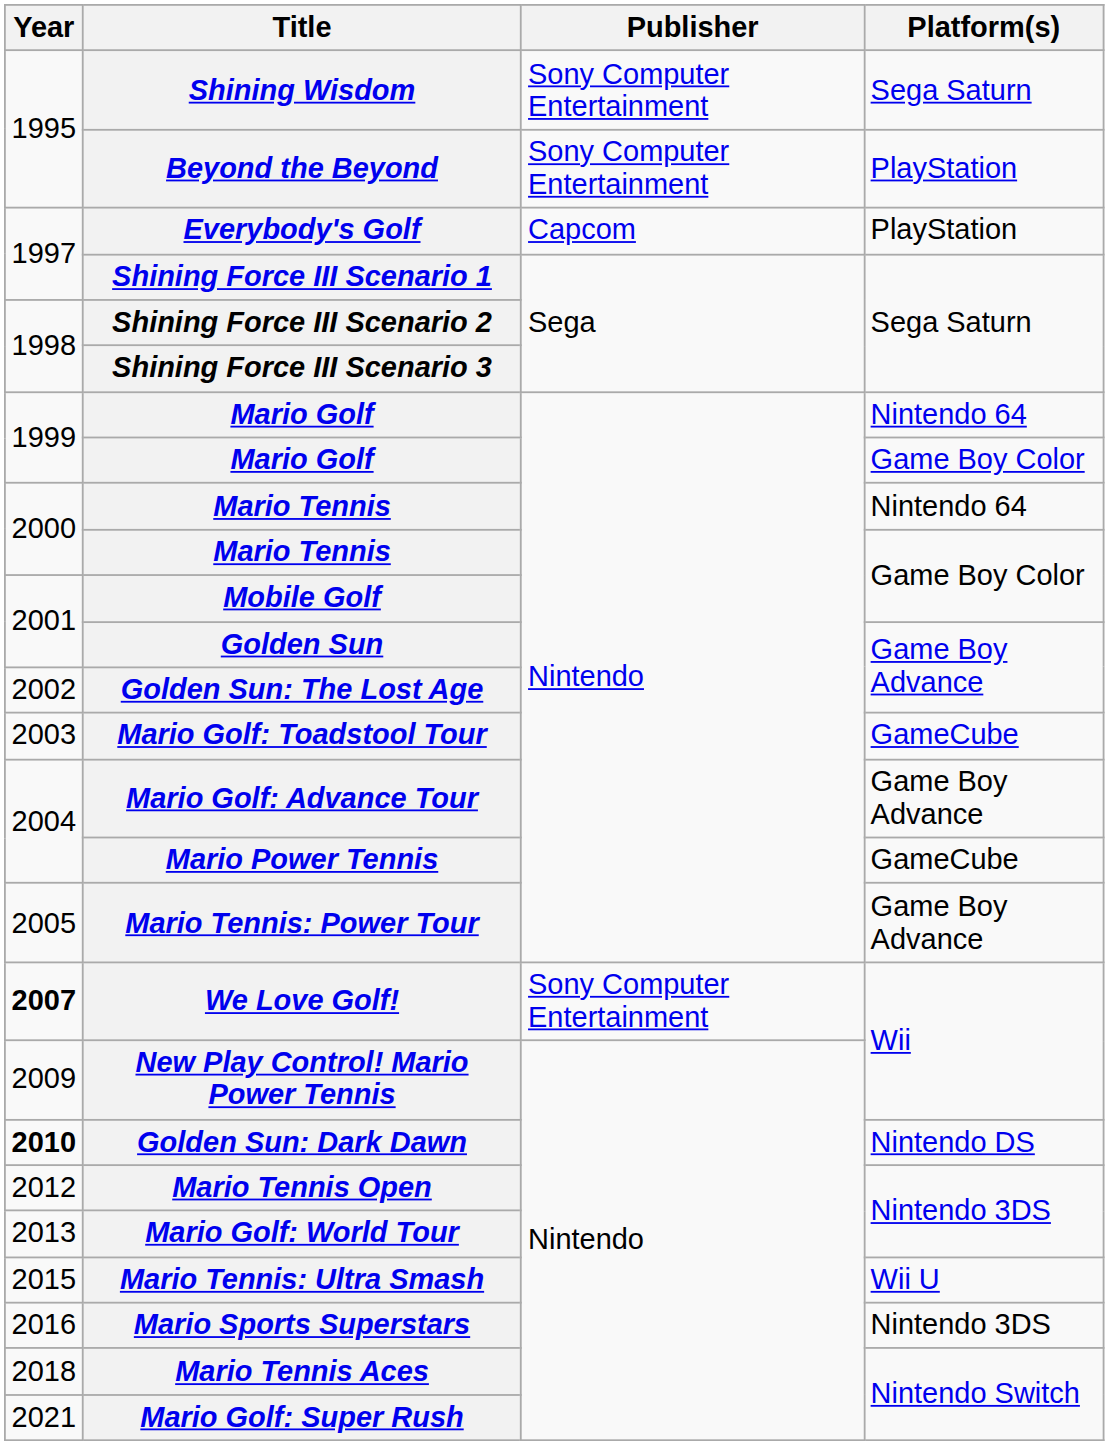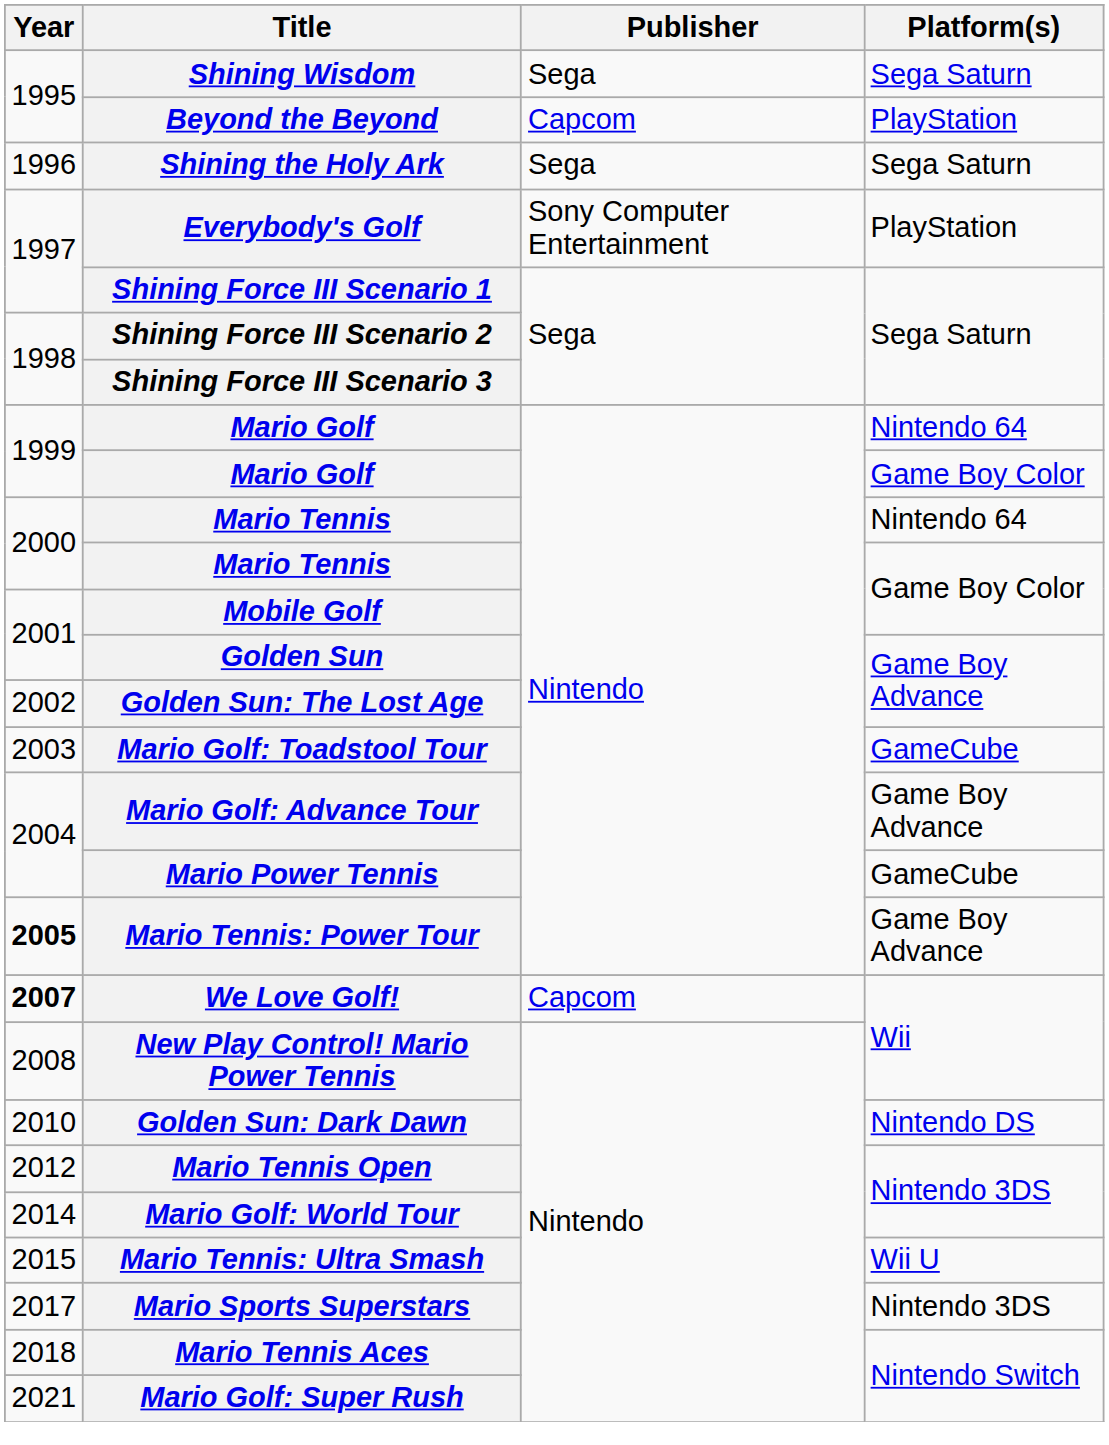Shining Wisdom | Publisher: Sony Computer Entertainment -> Sega
Beyond the Beyond | Publisher: Sony Computer Entertainment -> Capcom
+ row: 1996 | Shining the Holy Ark | Sega | Sega Saturn
Everybody's Golf | Publisher: Capcom -> Sony Computer Entertainment
Mario Tennis: Power Tour | Year: normal -> bold
We Love Golf! | Publisher: Sony Computer Entertainment -> Capcom
New Play Control! Mario Power Tennis | Year: 2009 -> 2008
Golden Sun: Dark Dawn | Year: bold -> normal
Mario Golf: World Tour | Year: 2013 -> 2014
Mario Sports Superstars | Year: 2016 -> 2017
